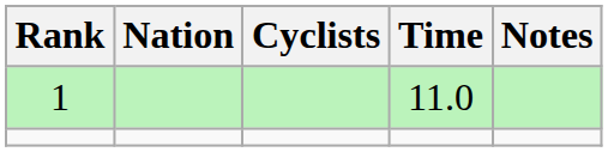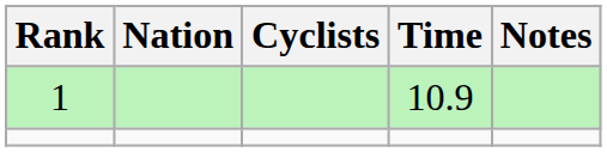1 | Time: 11.0 -> 10.9
